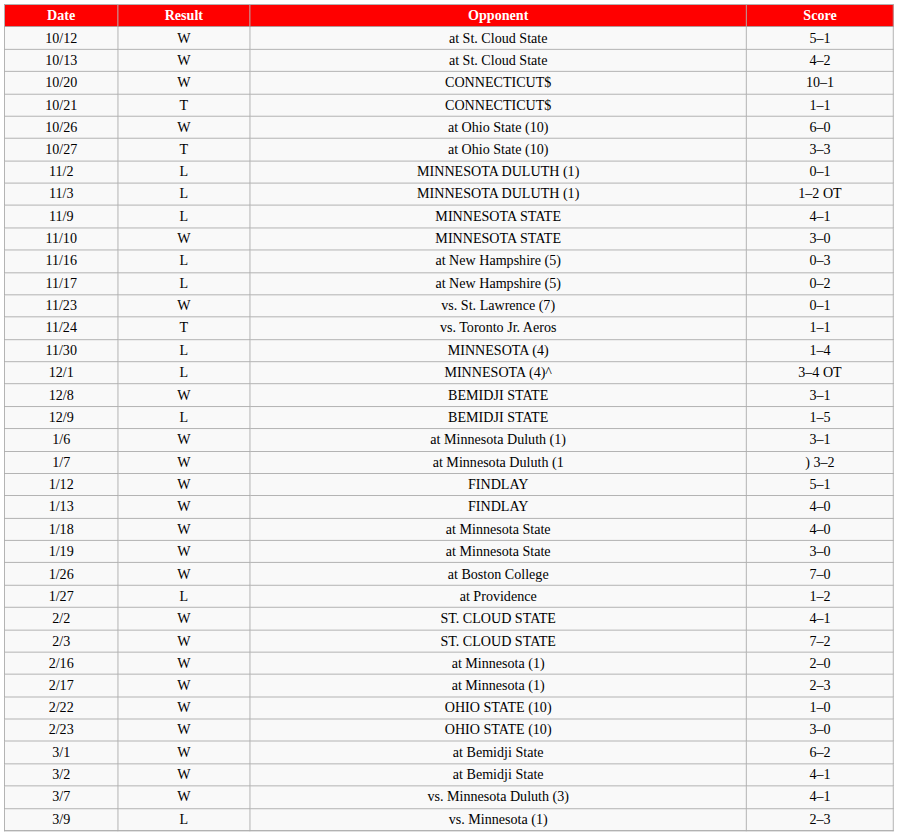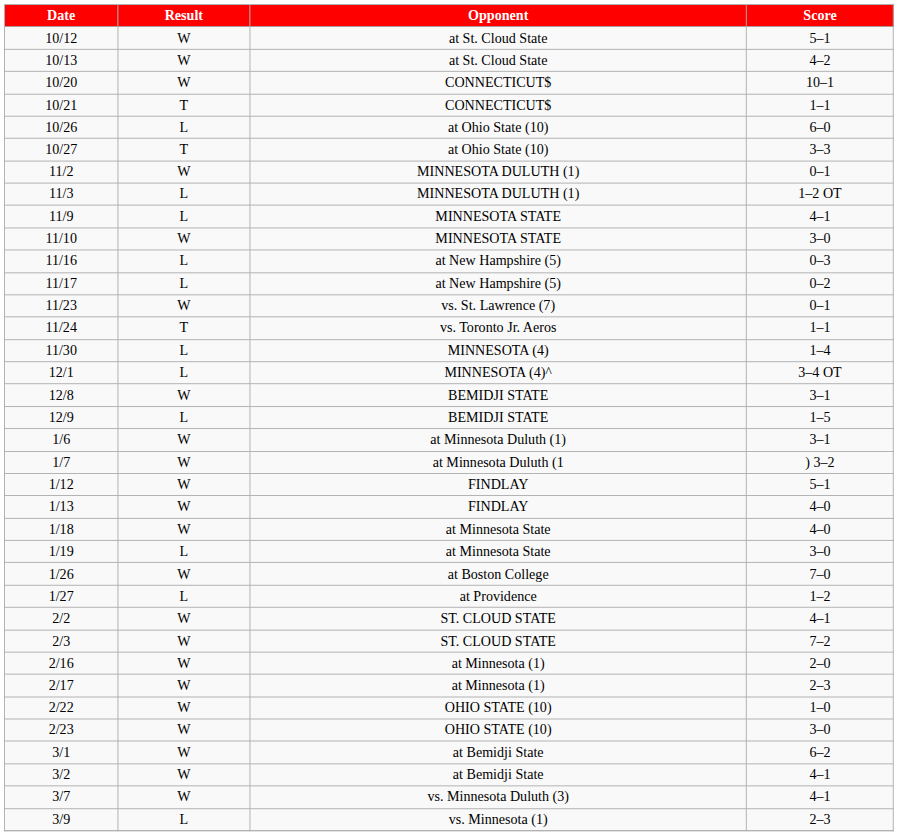10/26 | Result: W -> L
11/2 | Result: L -> W
1/19 | Result: W -> L
